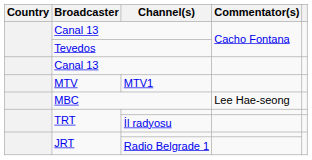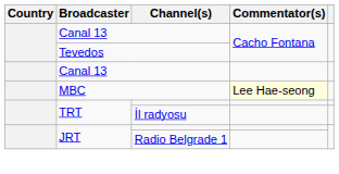- row: MTV | MTV1
MBC | Commentator(s): no background -> lightyellow background
